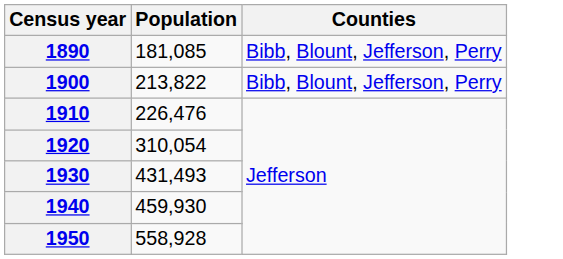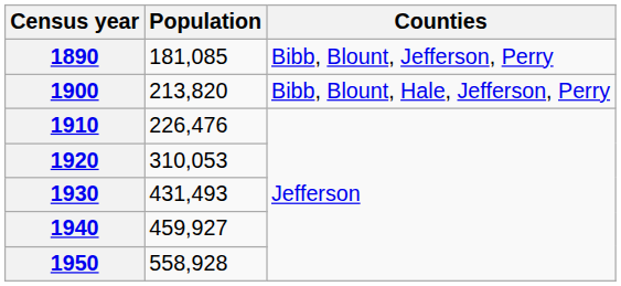1900 | Population: 213,822 -> 213,820
1900 | Counties: Bibb, Blount, Jefferson, Perry -> Bibb, Blount, Hale, Jefferson, Perry
1920 | Population: 310,054 -> 310,053
1940 | Population: 459,930 -> 459,927
